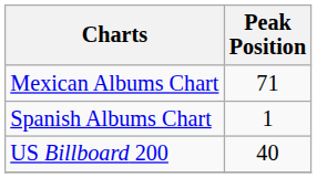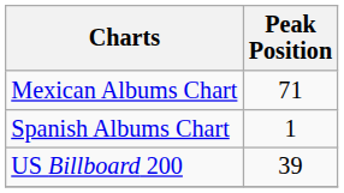US Billboard 200 | Peak Position: 40 -> 39
